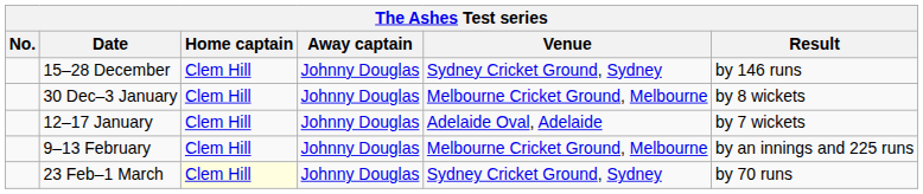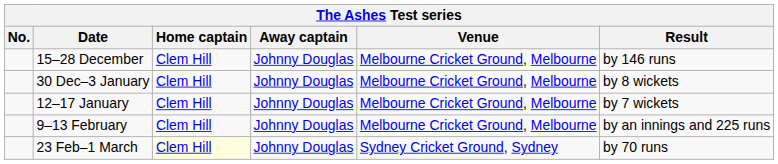15–28 December | Venue: Sydney Cricket Ground, Sydney -> Melbourne Cricket Ground, Melbourne
12–17 January | Venue: Adelaide Oval, Adelaide -> Melbourne Cricket Ground, Melbourne
